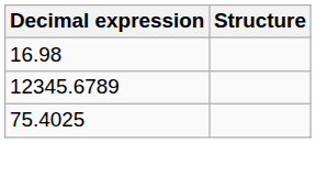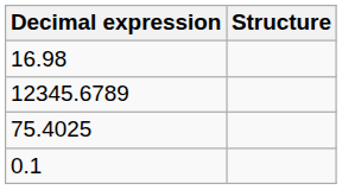+ row: 0.1
